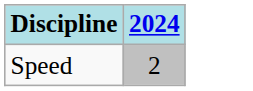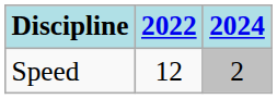+ column: 2022 | 12
